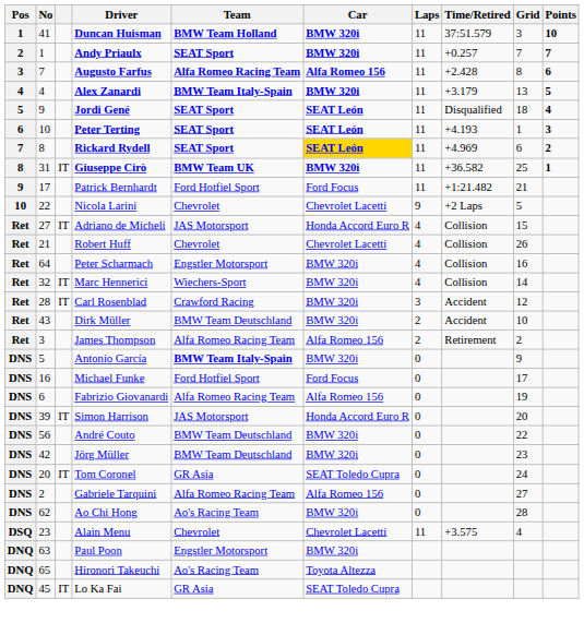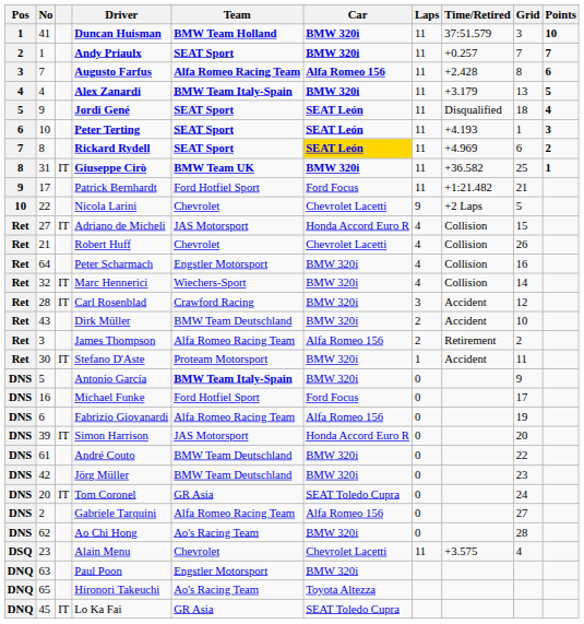+ row: Ret | 30 | IT | Stefano D'Aste | Proteam Motorsport | BMW 320i | 1 | Accident | 11
André Couto | No: 56 -> 61
